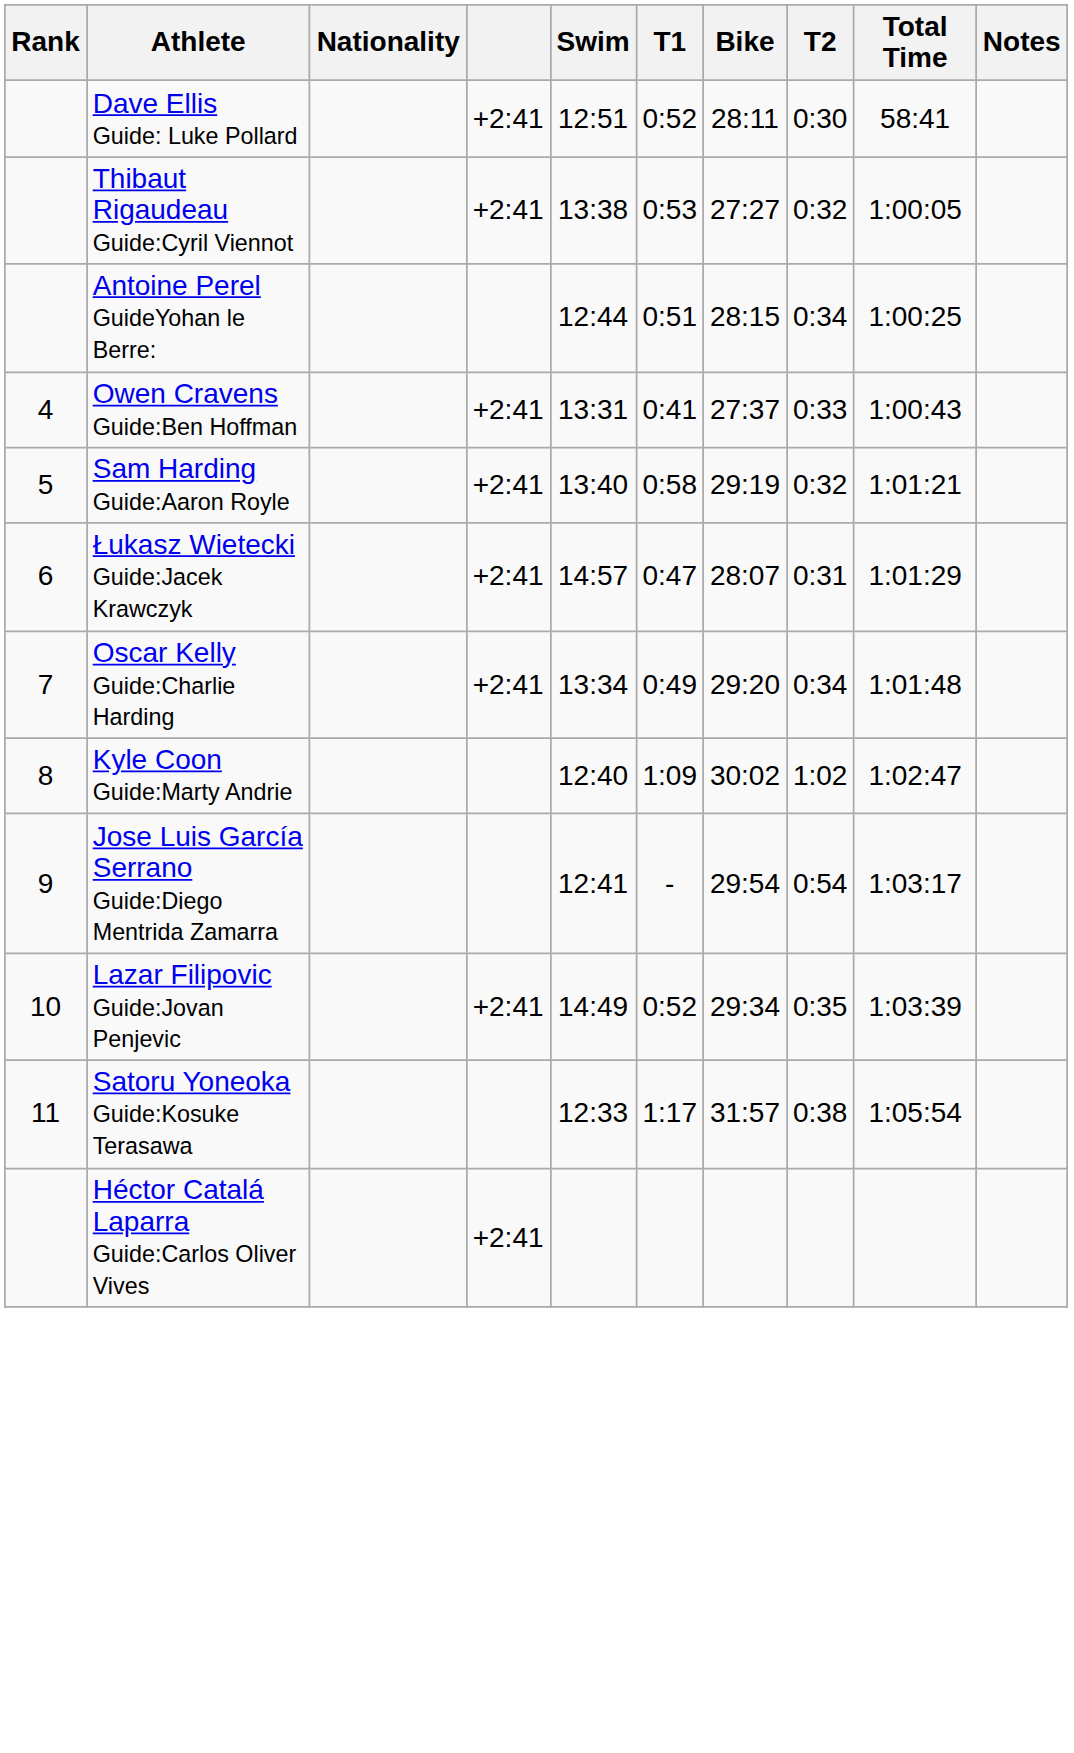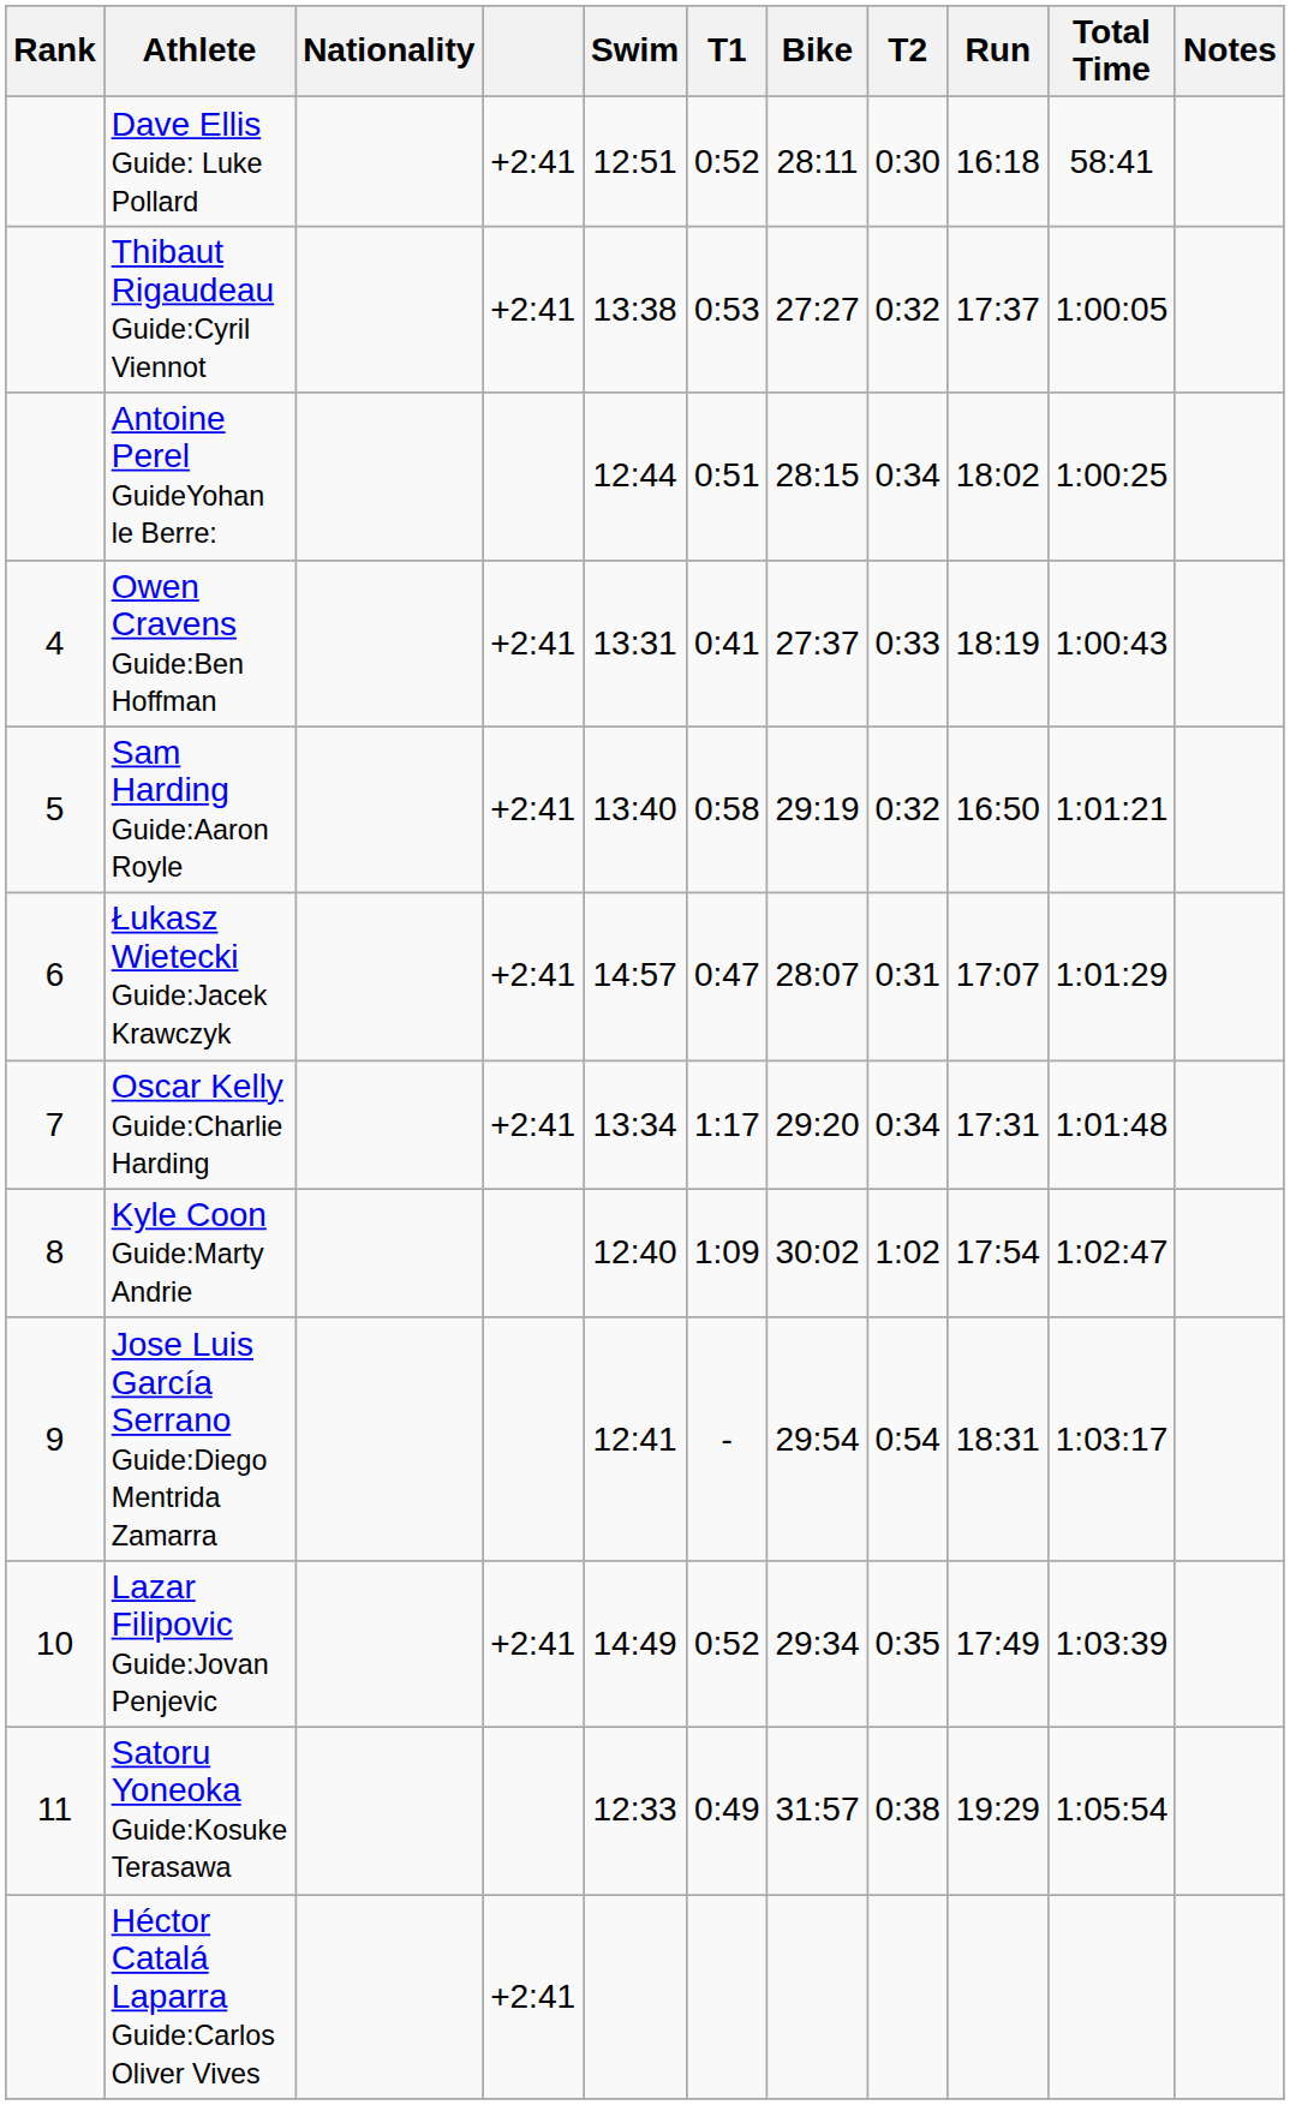+ column: Run | 16:18 | 17:37 | 18:02 | 18:19 | 16:50 | 17:07 | 17:31 | 17:54 | 18:31 | 17:49 | 19:29
Oscar Kelly Guide:Charlie Harding | T1: 0:49 -> 1:17
Satoru Yoneoka Guide:Kosuke Terasawa | T1: 1:17 -> 0:49
